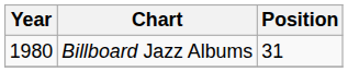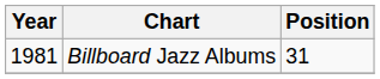Billboard Jazz Albums | Year: 1980 -> 1981
